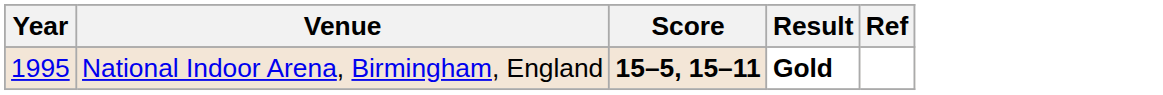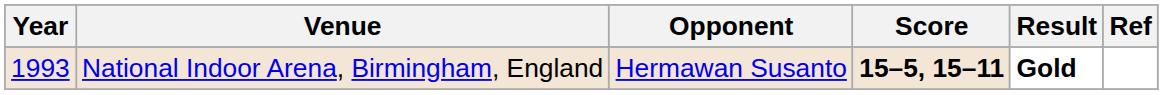+ column: Opponent | Hermawan Susanto
National Indoor Arena, Birmingham, England | Year: 1995 -> 1993
